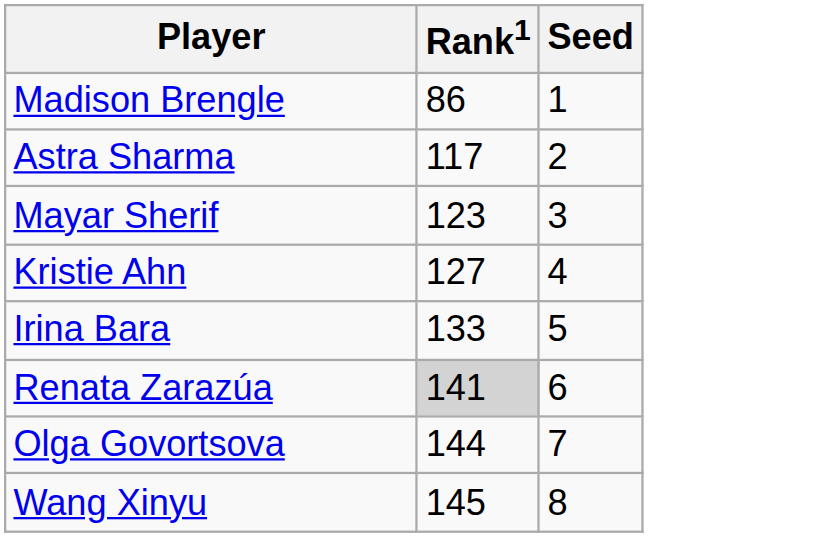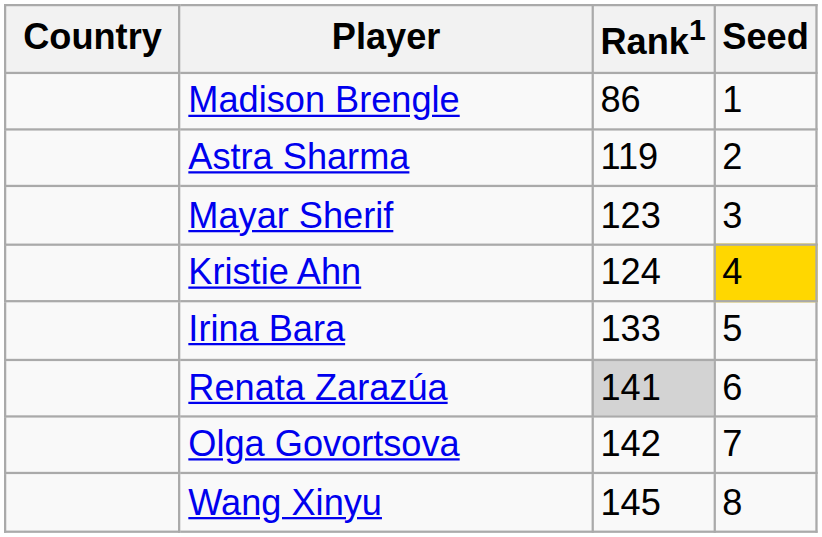+ column: Country
Astra Sharma | Rank1: 117 -> 119
Kristie Ahn | Rank1: 127 -> 124
Kristie Ahn | Seed: no background -> gold background
Olga Govortsova | Rank1: 144 -> 142
